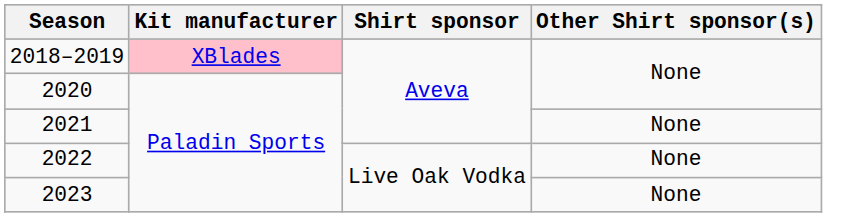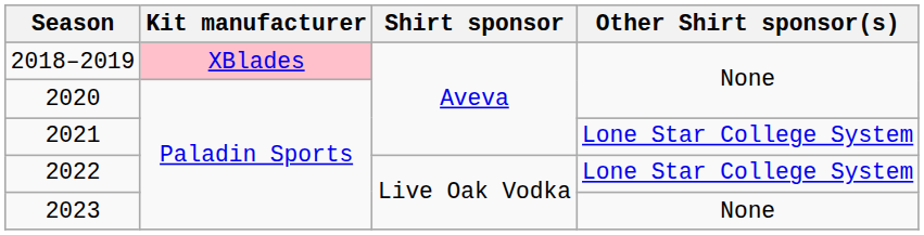2021 | Other Shirt sponsor(s): None -> Lone Star College System
2022 | Other Shirt sponsor(s): None -> Lone Star College System
